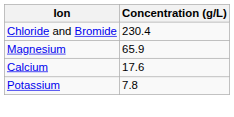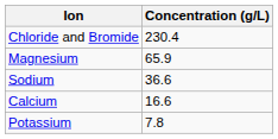+ row: Sodium | 36.6
Calcium | Concentration (g/L): 17.6 -> 16.6
